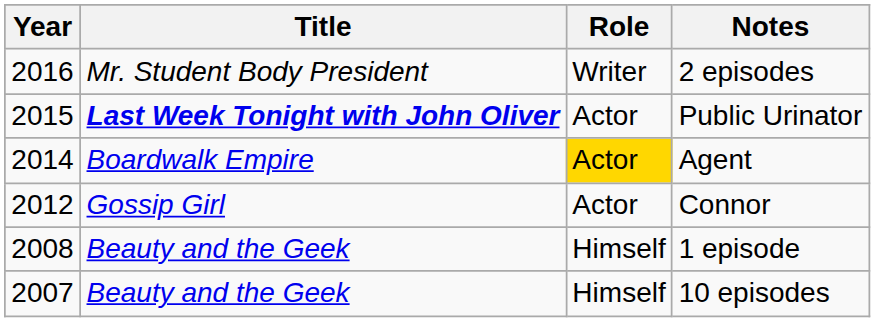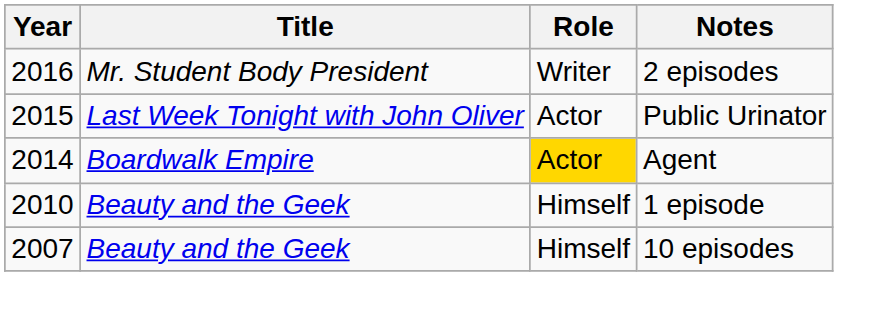Public Urinator | Title: bold -> normal
- row: 2012 | Gossip Girl | Actor | Connor
1 episode | Year: 2008 -> 2010
